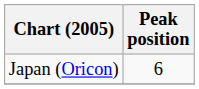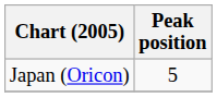Japan (Oricon) | Peak position: 6 -> 5
